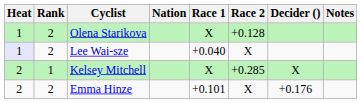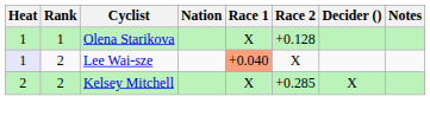Olena Starikova | Rank: 2 -> 1
Lee Wai-sze | Race 1: no background -> lightsalmon background
Kelsey Mitchell | Rank: 1 -> 2
- row: 2 | 2 | Emma Hinze | +0.101 | X | +0.176
